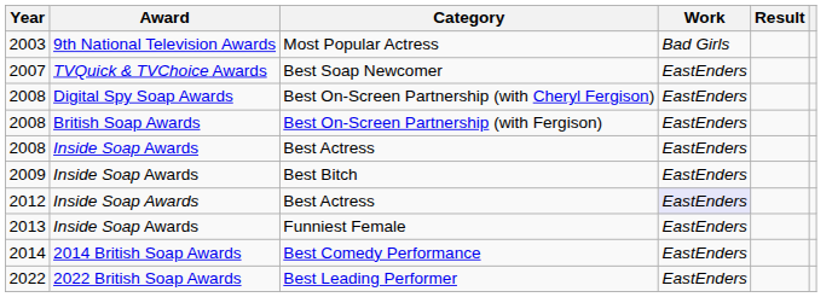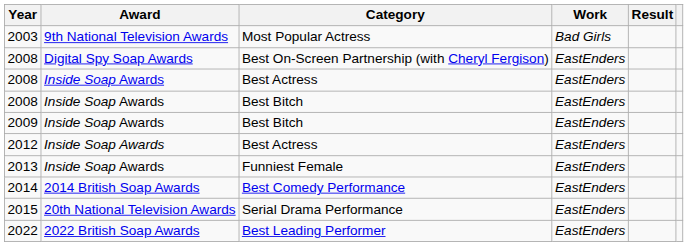- row: 2007 | TVQuick & TVChoice Awards | Best Soap Newcomer | EastEnders
- row: 2008 | British Soap Awards | Best On-Screen Partnership (with Fergison) | EastEnders
+ row: 2008 | Inside Soap Awards | Best Bitch | EastEnders
2012 / Best Actress | Work: lavender background -> no background
+ row: 2015 | 20th National Television Awards | Serial Drama Performance | EastEnders
